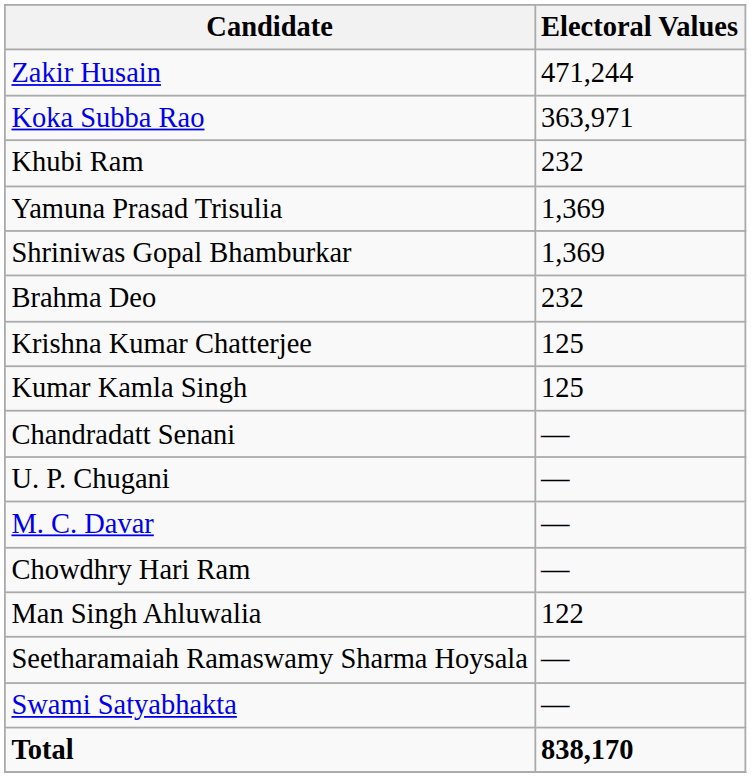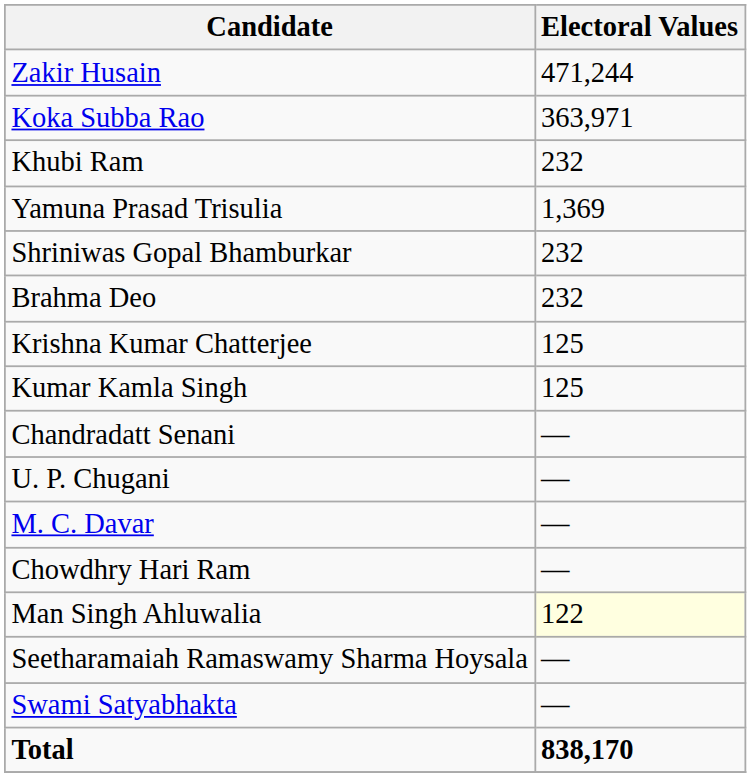Shriniwas Gopal Bhamburkar | Electoral Values: 1,369 -> 232
Man Singh Ahluwalia | Electoral Values: no background -> lightyellow background
